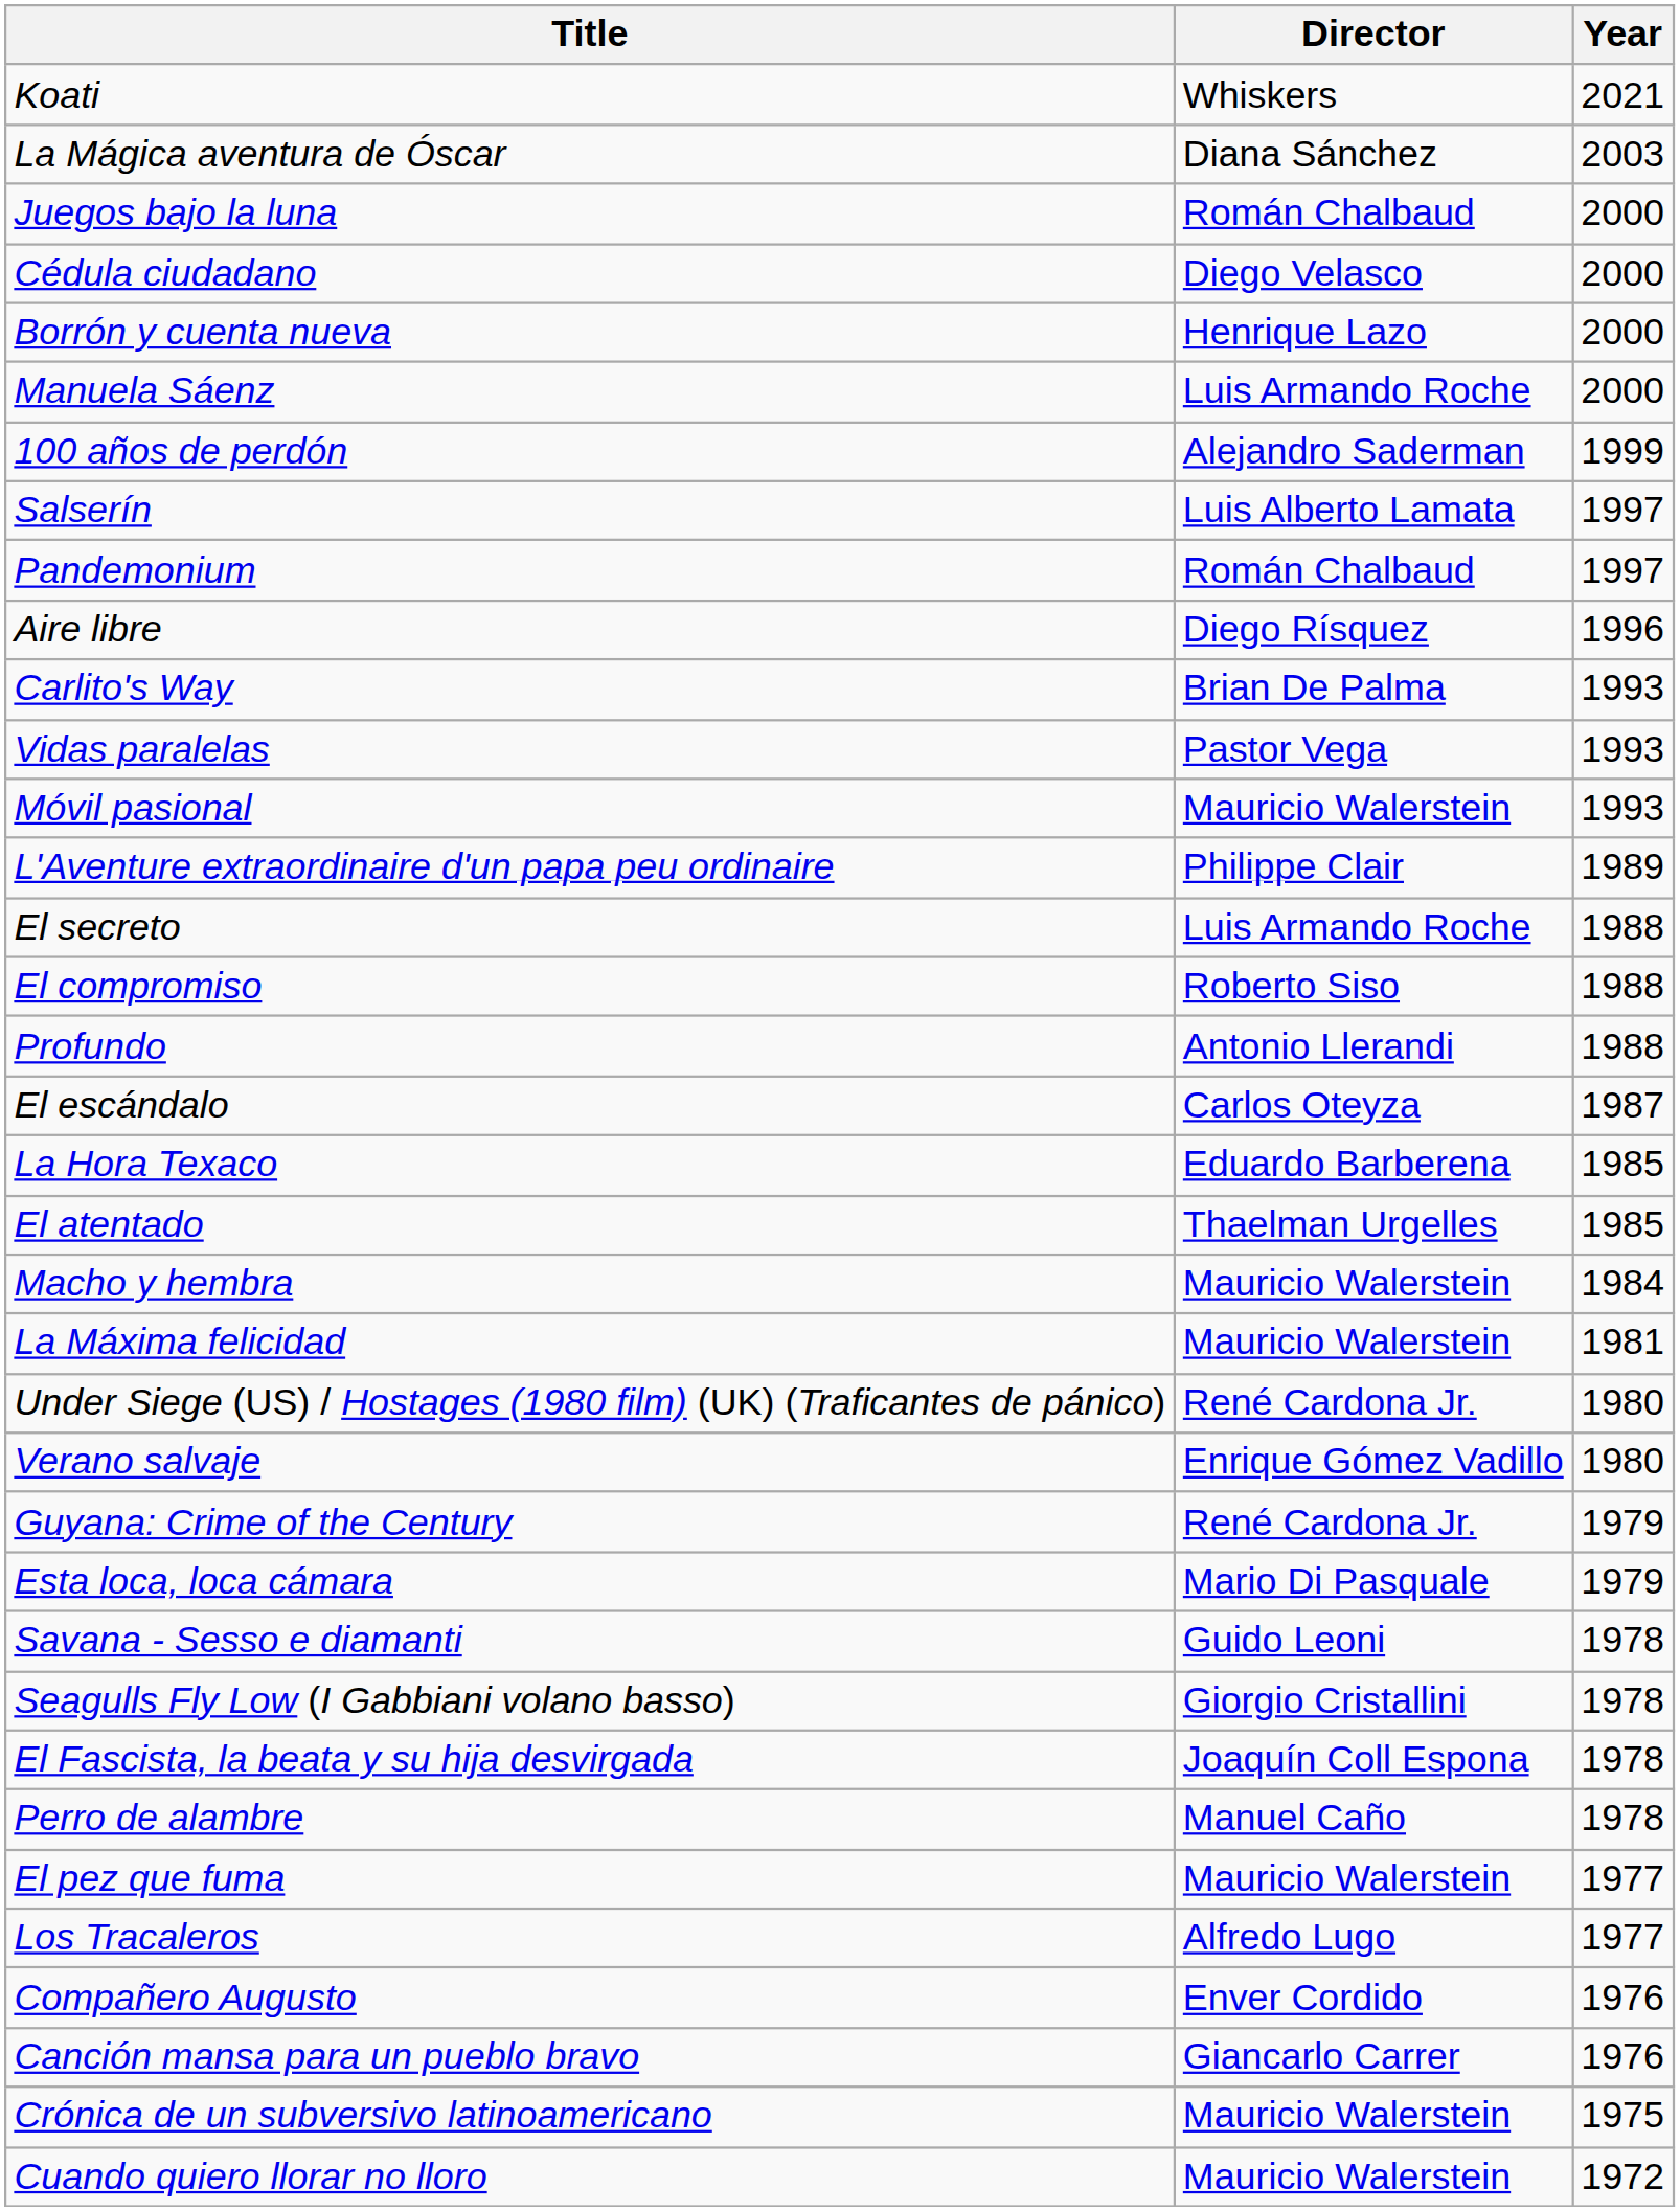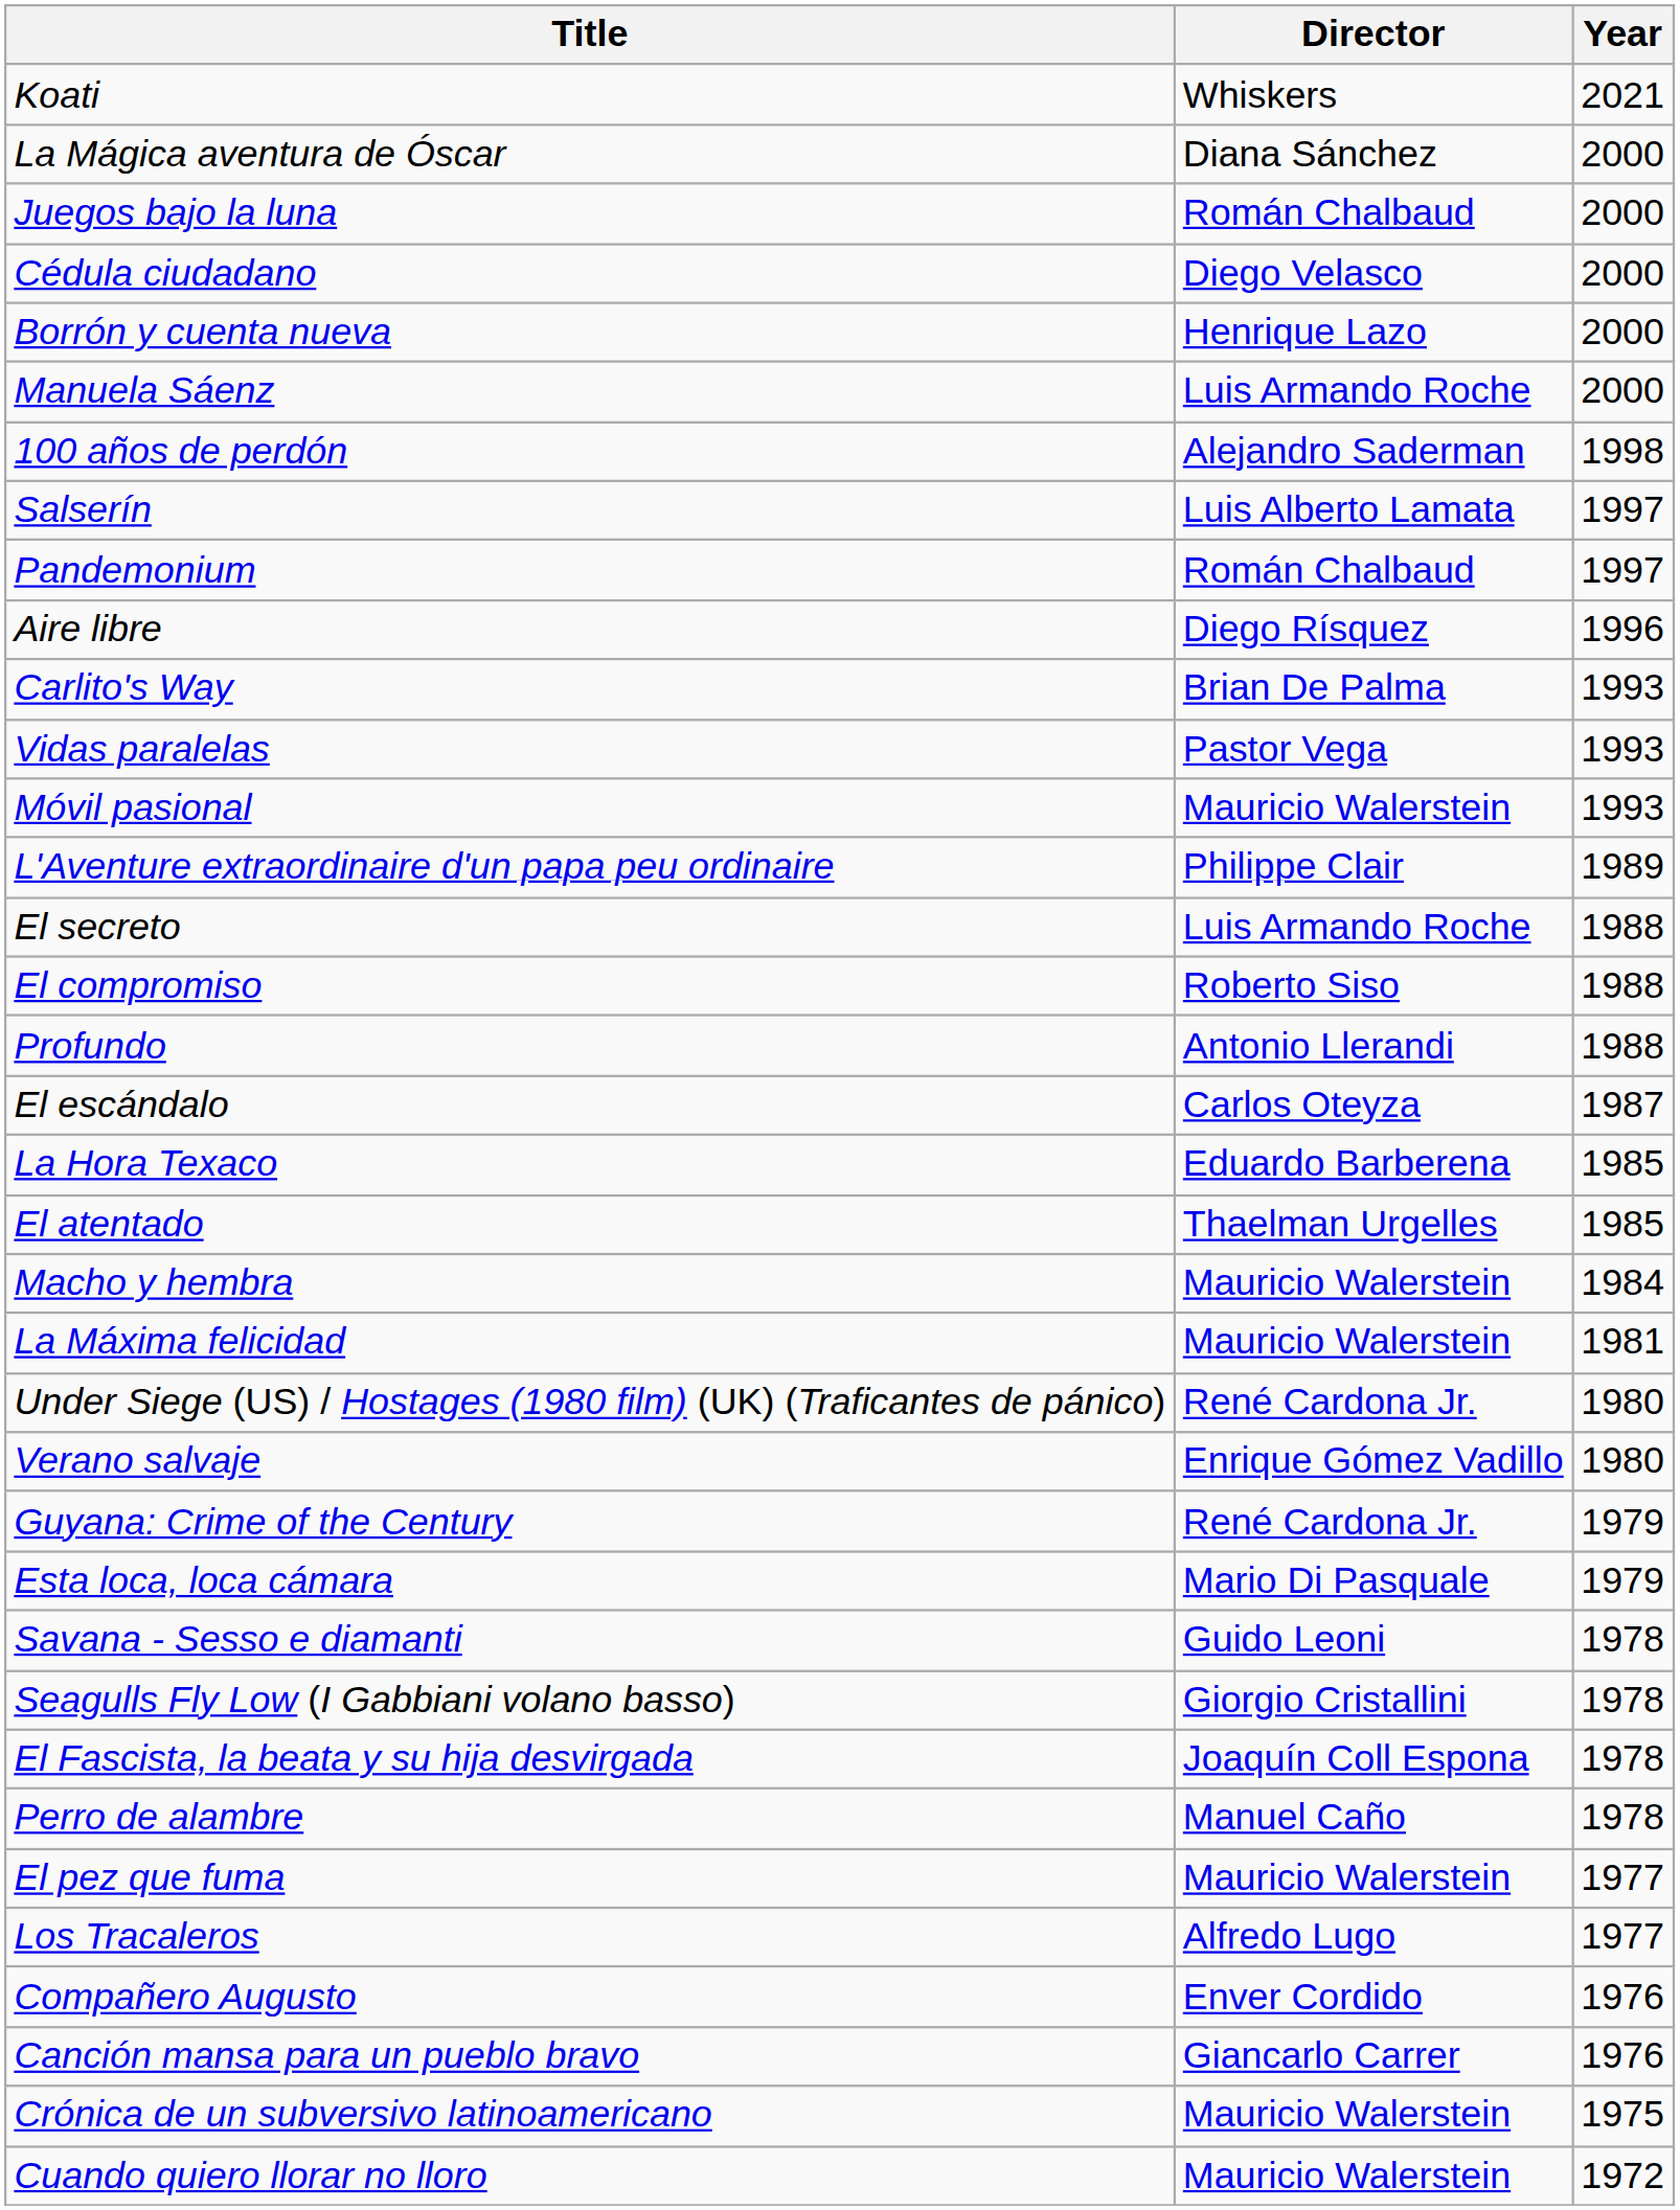La Mágica aventura de Óscar | Year: 2003 -> 2000
100 años de perdón | Year: 1999 -> 1998
